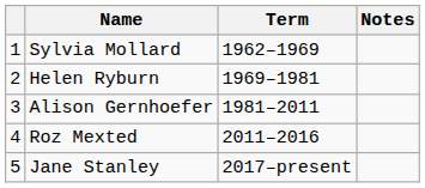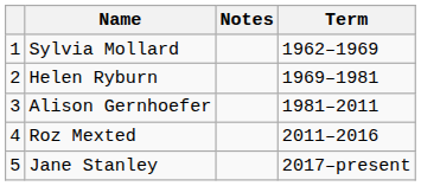columns swapped: Term <-> Notes
